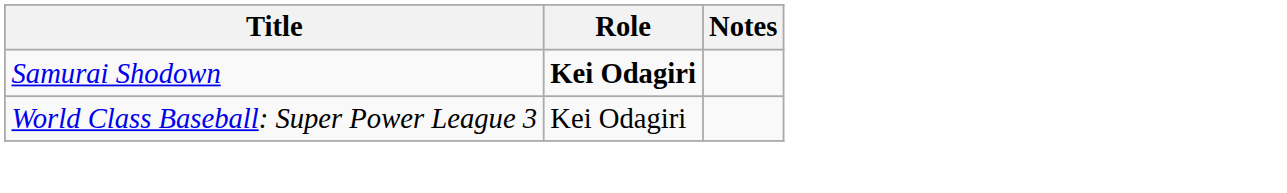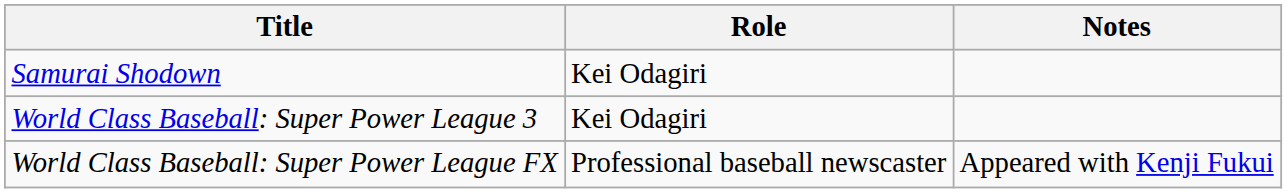Samurai Shodown | Role: bold -> normal
+ row: World Class Baseball: Super Power League FX | Professional baseball newscaster | Appeared with Kenji Fukui
